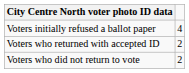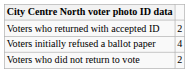rows swapped: Voters initially refused a ballot paper <-> Voters who returned with accepted ID
